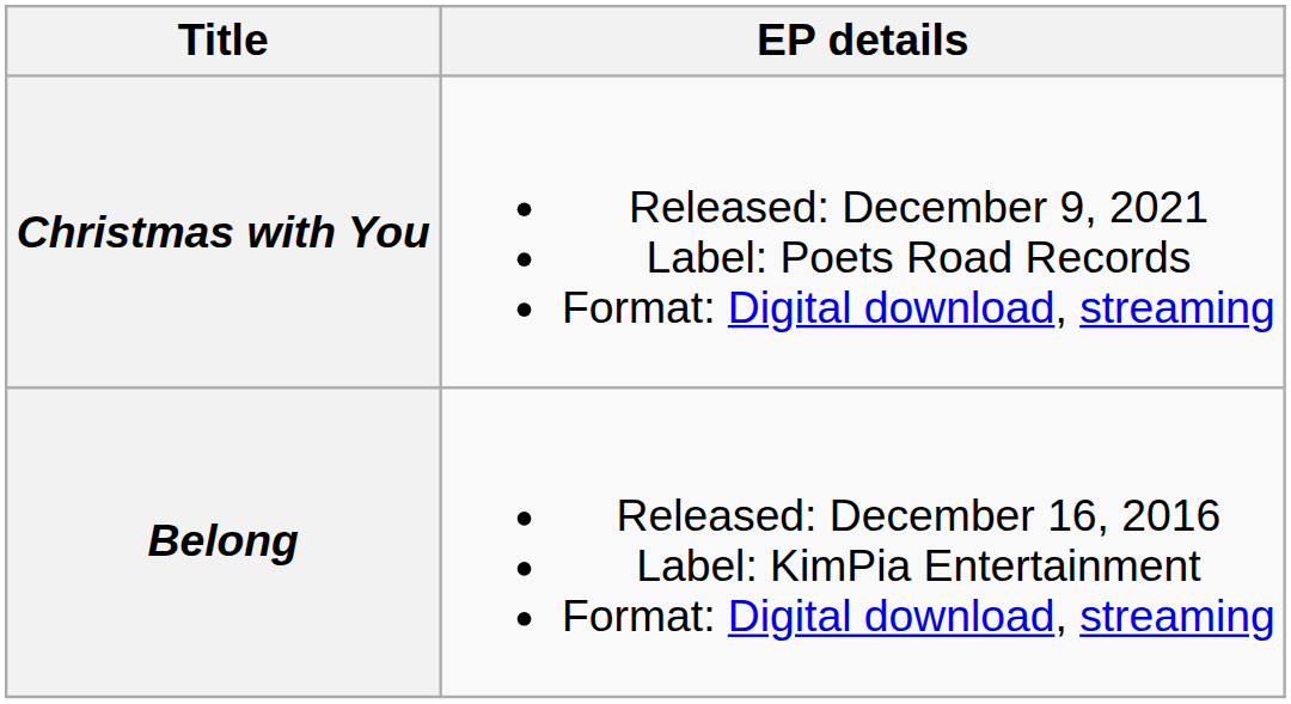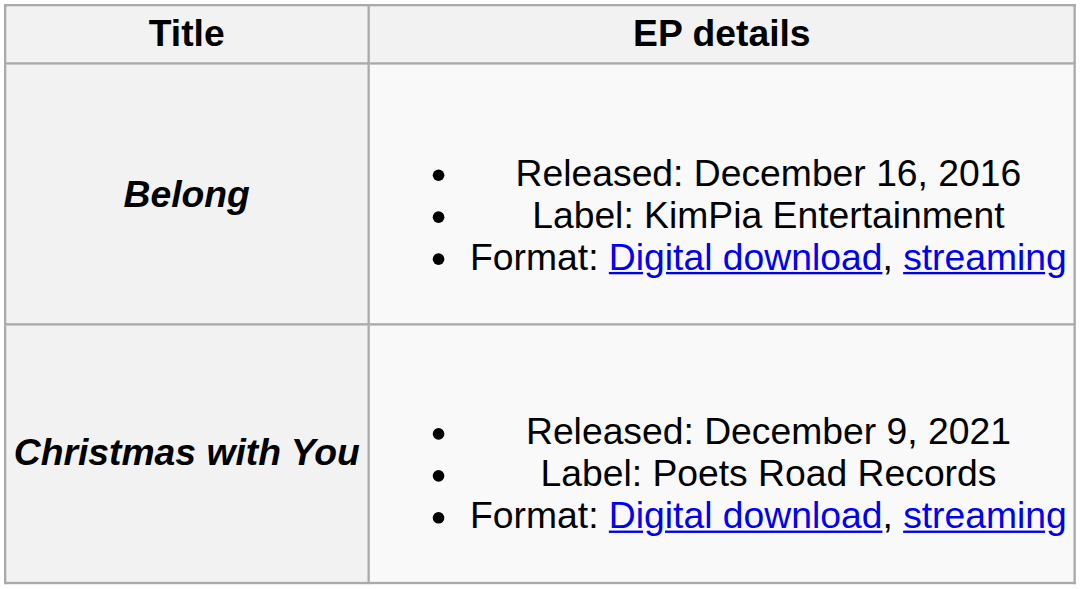rows swapped: Belong <-> Christmas with You
